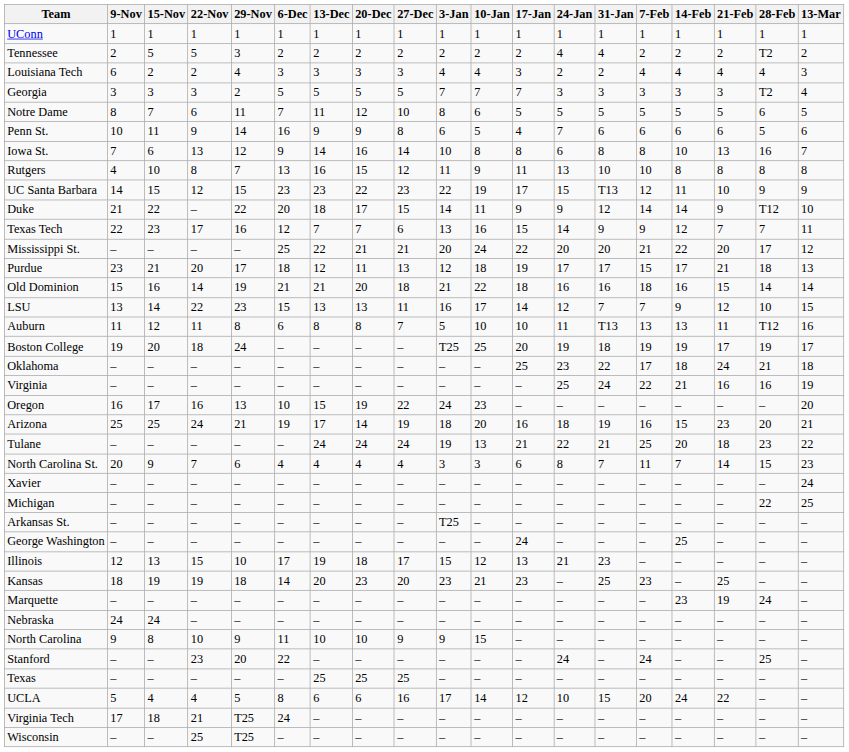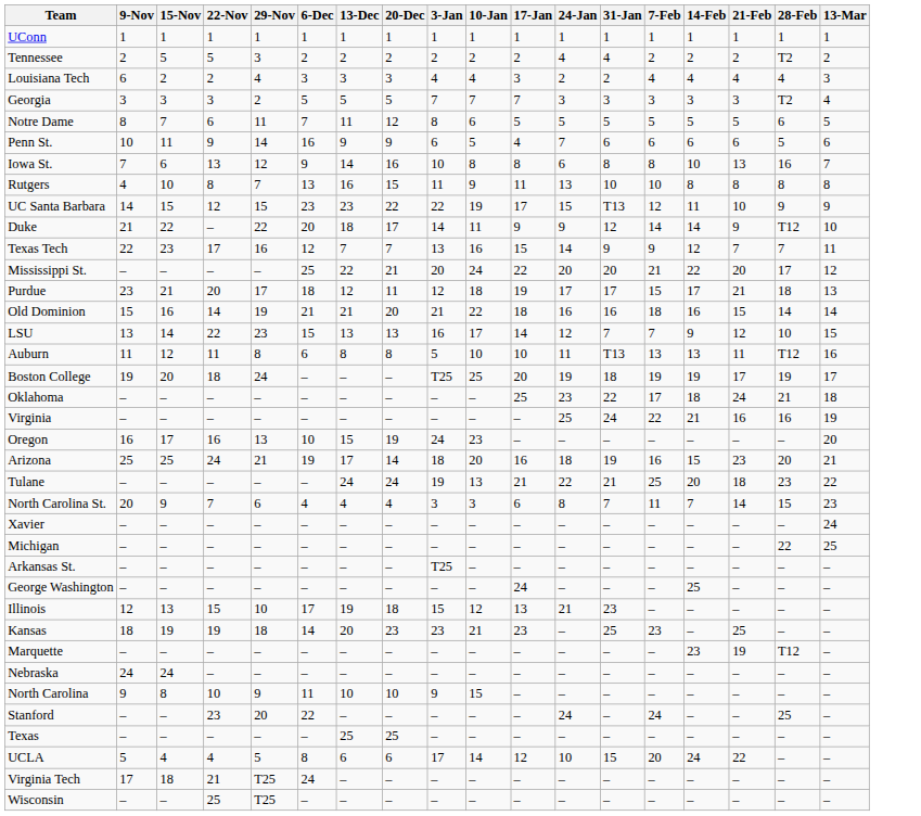- column: 27-Dec | 1 | 2 | 3 | 5 | 10 | 8 | 14 | 12 | 23 | 15 | 6 | 21 | 13 | 18 | 11 | 7 | – | – | – | 22 | 19 | 24 | 4 | – | – | – | – | 17 | 20 | – | – | 9 | – | 25 | 16 | – | –
Marquette | 28-Feb: 24 -> T12
